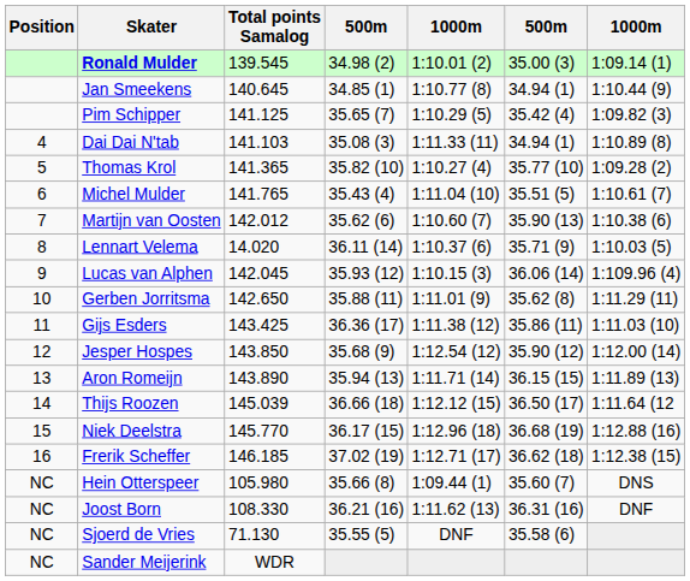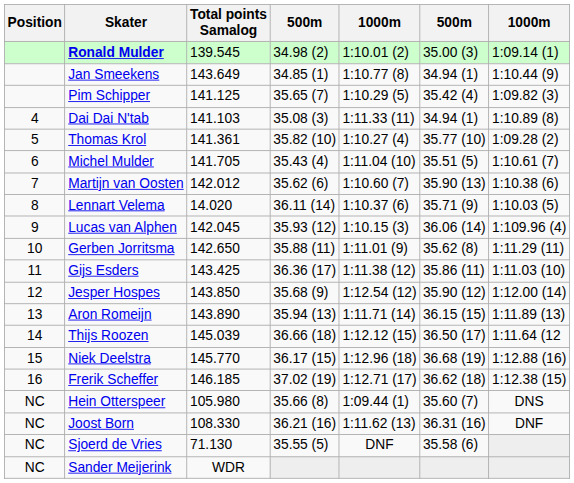Jan Smeekens | Total points Samalog: 140.645 -> 143.649
Thomas Krol | Total points Samalog: 141.365 -> 141.361
Michel Mulder | Total points Samalog: 141.765 -> 141.705
